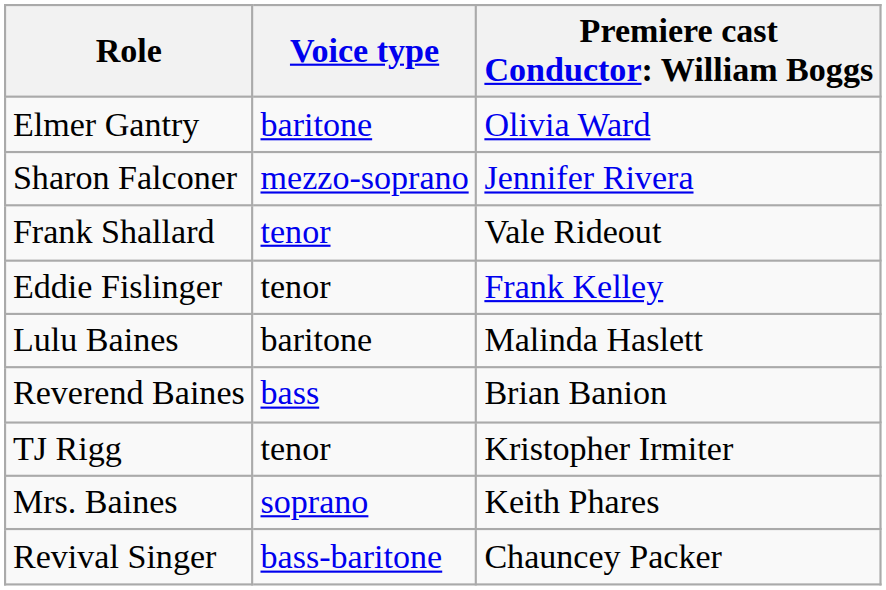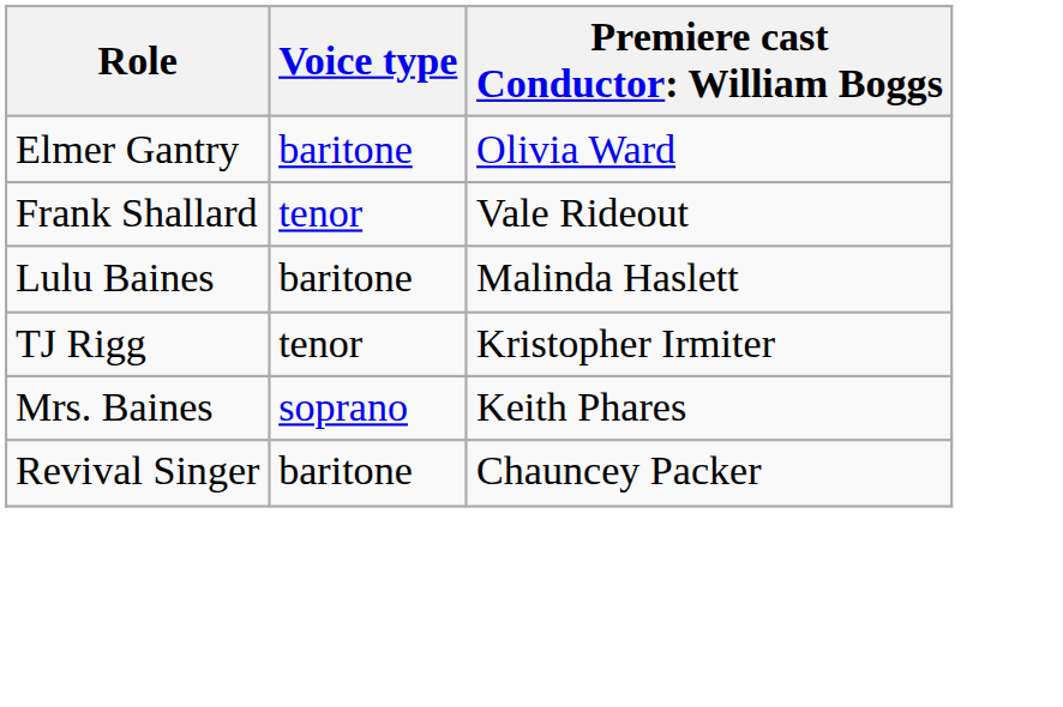- row: Sharon Falconer | mezzo-soprano | Jennifer Rivera
- row: Eddie Fislinger | tenor | Frank Kelley
- row: Reverend Baines | bass | Brian Banion
Revival Singer | Voice type: bass-baritone -> baritone
